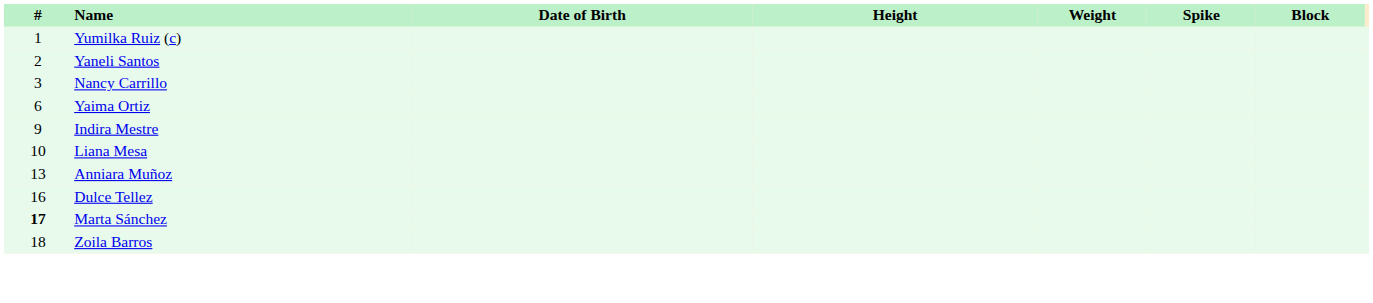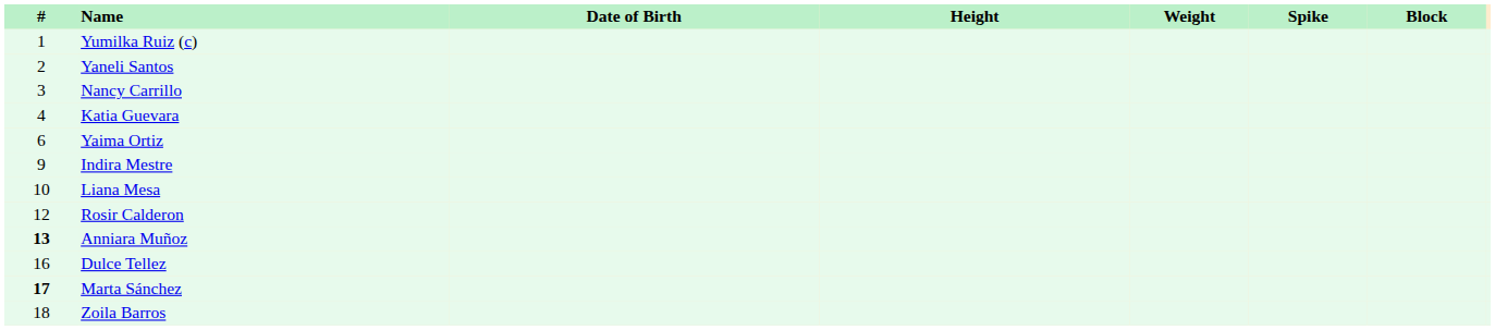+ row: 4 | Katia Guevara
+ row: 12 | Rosir Calderon
Anniara Muñoz | #: normal -> bold
